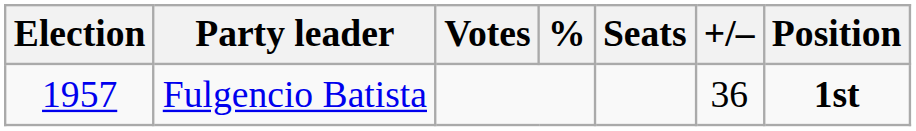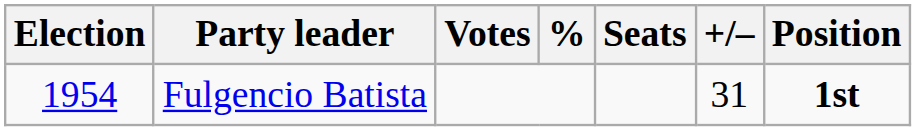Fulgencio Batista | Election: 1957 -> 1954
Fulgencio Batista | +/–: 36 -> 31
